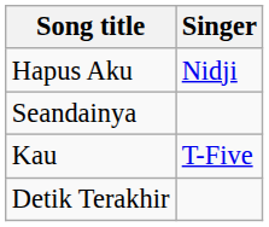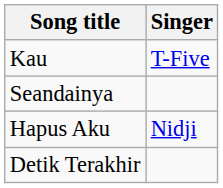rows swapped: Hapus Aku <-> Kau
